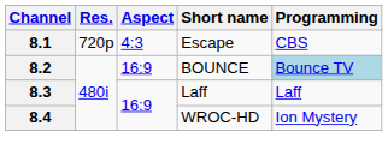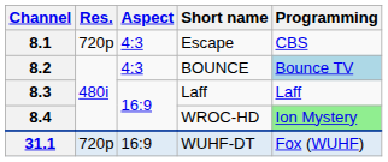8.2 | Aspect: 16:9 -> 4:3
8.4 | Programming: no background -> lightgreen background
+ row: 31.1 | 720p | 16:9 | WUHF-DT | Fox (WUHF)
